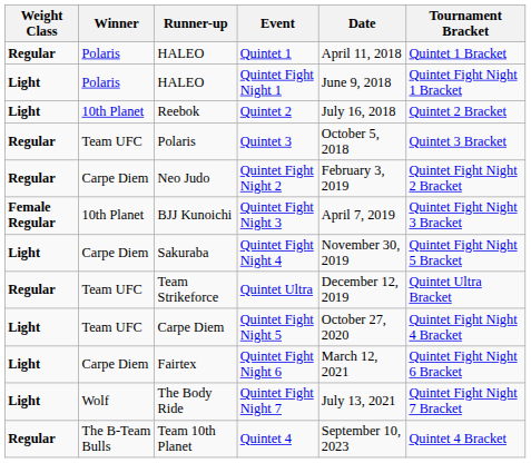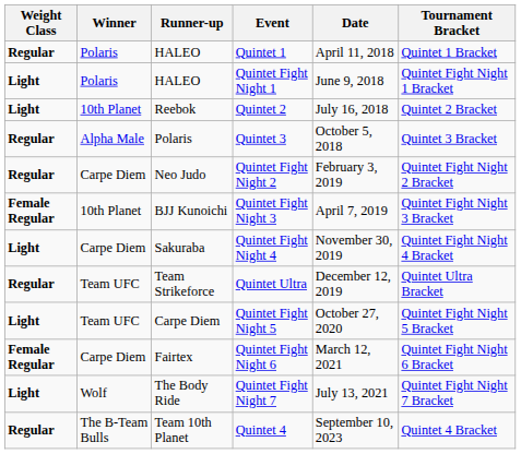Quintet 3 | Winner: Team UFC -> Alpha Male
Quintet Fight Night 4 | Tournament Bracket: Quintet Fight Night 5 Bracket -> Quintet Fight Night 4 Bracket
Quintet Fight Night 5 | Tournament Bracket: Quintet Fight Night 4 Bracket -> Quintet Fight Night 5 Bracket
Quintet Fight Night 6 | Weight Class: Light -> Female Regular
